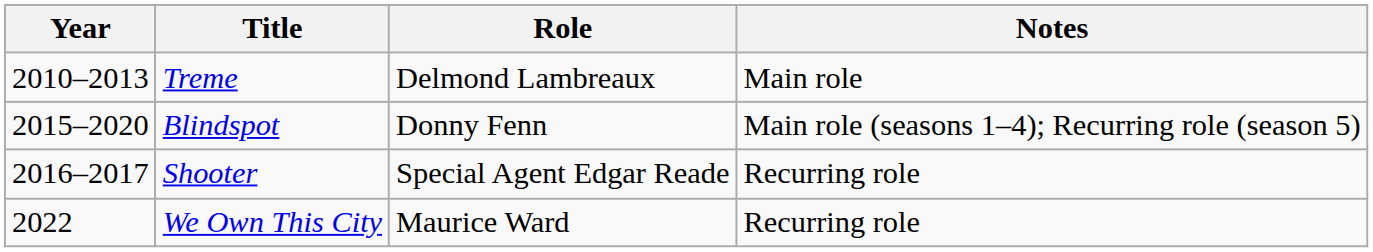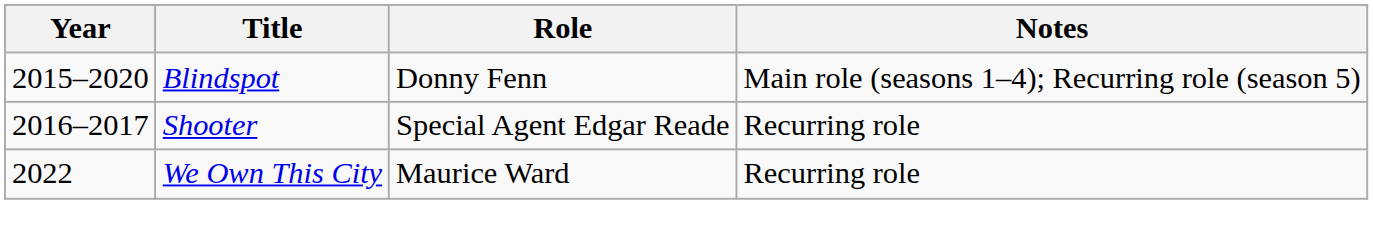- row: 2010–2013 | Treme | Delmond Lambreaux | Main role
